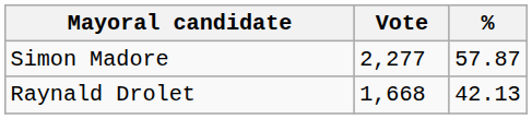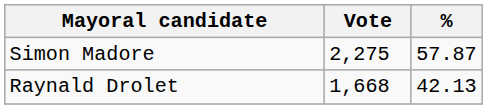Simon Madore | Vote: 2,277 -> 2,275
